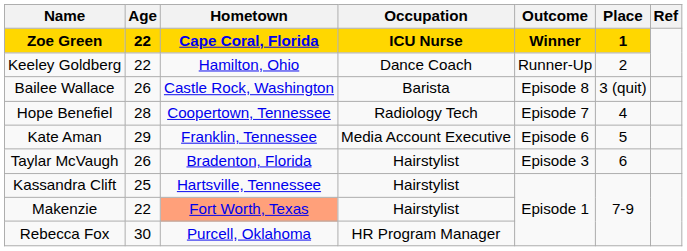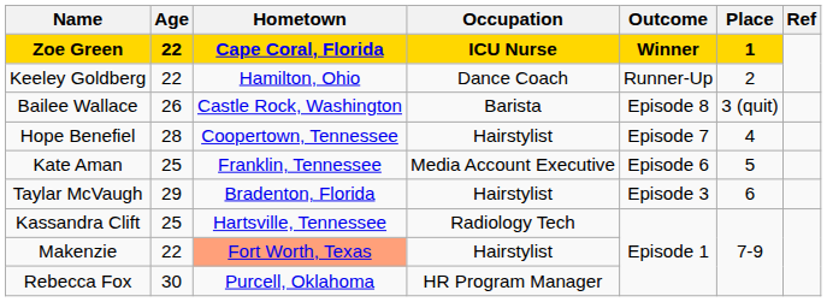Hope Benefiel | Occupation: Radiology Tech -> Hairstylist
Kate Aman | Age: 29 -> 25
Taylar McVaugh | Age: 26 -> 29
Kassandra Clift | Occupation: Hairstylist -> Radiology Tech
